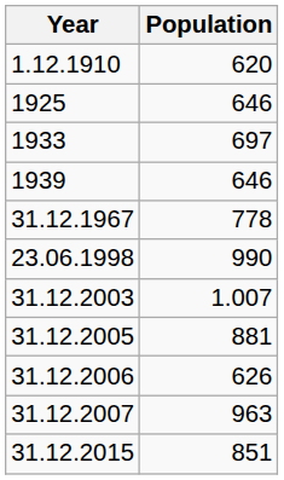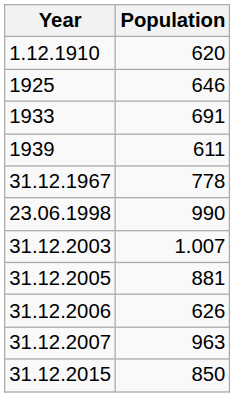1933 | Population: 697 -> 691
1939 | Population: 646 -> 611
31.12.2015 | Population: 851 -> 850
